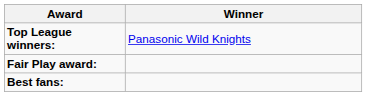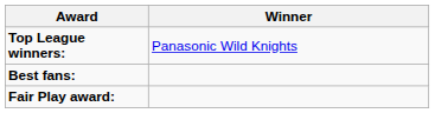rows swapped: Fair Play award: <-> Best fans:
